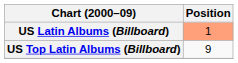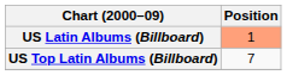US Top Latin Albums (Billboard) | Position: 9 -> 7
